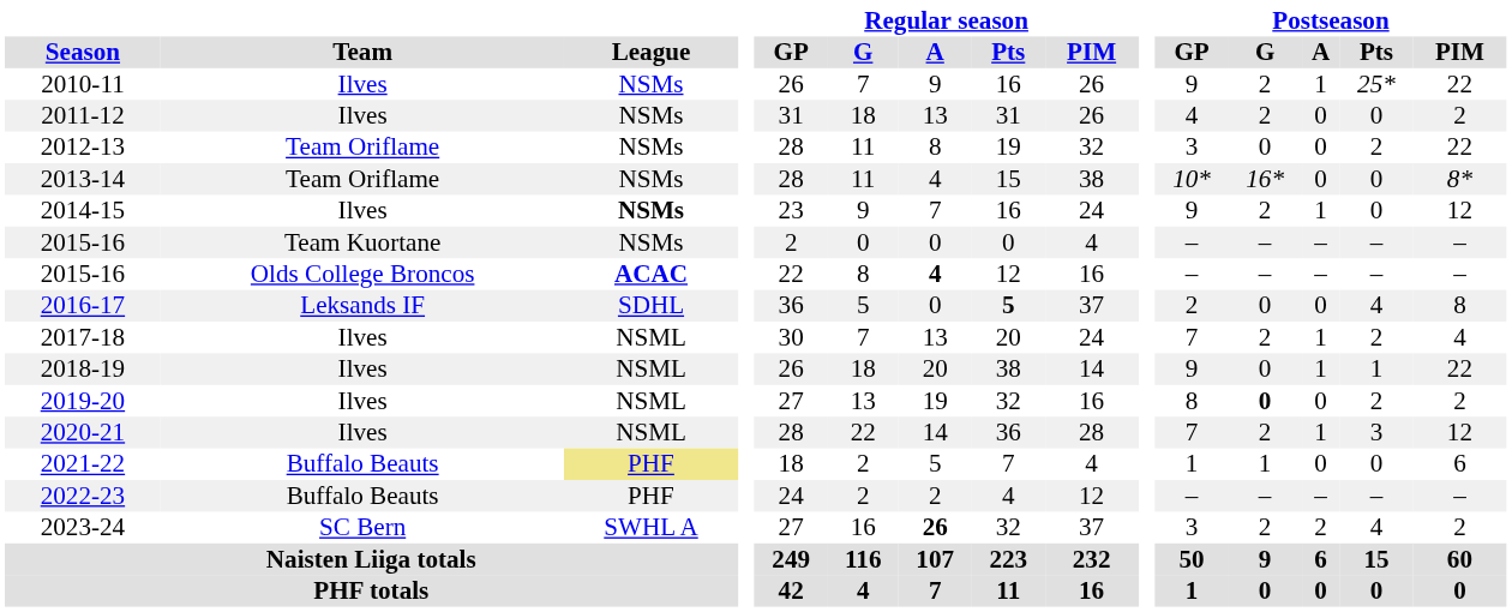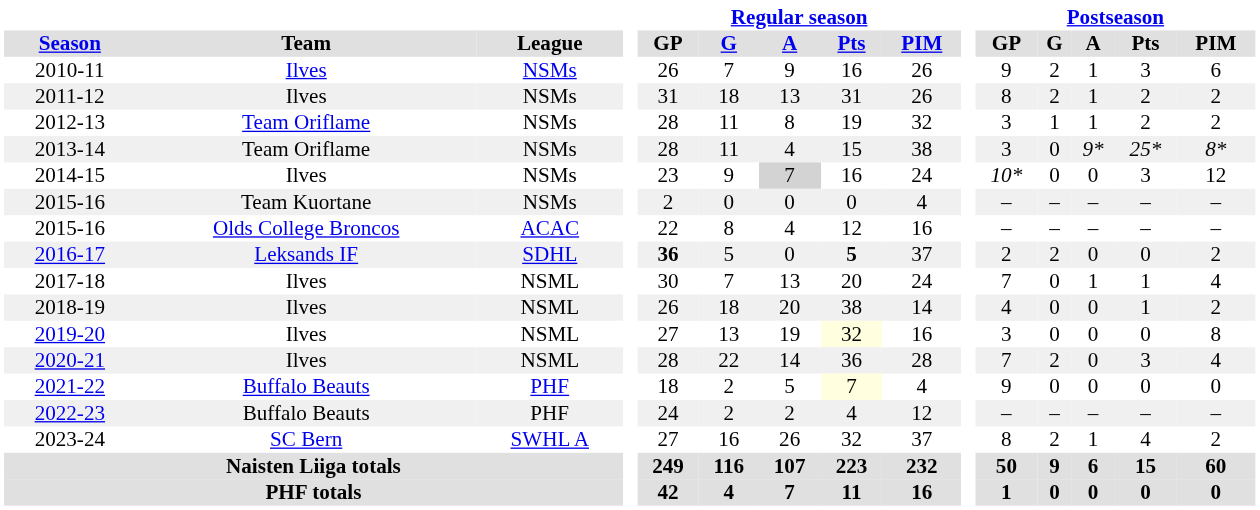2010-11 | Postseason / Pts: 25* -> 3
2010-11 | Postseason / PIM: 22 -> 6
2011-12 | Postseason / GP: 4 -> 8
2011-12 | Postseason / A: 0 -> 1
2011-12 | Postseason / Pts: 0 -> 2
2012-13 | Postseason / G: 0 -> 1
2012-13 | Postseason / A: 0 -> 1
2012-13 | Postseason / PIM: 22 -> 2
2013-14 | Postseason / GP: 10* -> 3
2013-14 | Postseason / G: 16* -> 0
2013-14 | Postseason / A: 0 -> 9*
2013-14 | Postseason / Pts: 0 -> 25*
2014-15 | League: bold -> normal
2014-15 | Regular season / A: no background -> lightgrey background
2014-15 | Postseason / GP: 9 -> 10*
2014-15 | Postseason / G: 2 -> 0
2014-15 | Postseason / A: 1 -> 0
2014-15 | Postseason / Pts: 0 -> 3
2015-16 / Olds College Broncos | League: bold -> normal
2015-16 / Olds College Broncos | Regular season / A: bold -> normal
2016-17 | Regular season / GP: normal -> bold
2016-17 | Postseason / G: 0 -> 2
2016-17 | Postseason / Pts: 4 -> 0
2016-17 | Postseason / PIM: 8 -> 2
2017-18 | Postseason / G: 2 -> 0
2017-18 | Postseason / Pts: 2 -> 1
2018-19 | Postseason / GP: 9 -> 4
2018-19 | Postseason / A: 1 -> 0
2018-19 | Postseason / PIM: 22 -> 2
2019-20 | Regular season / Pts: no background -> lightyellow background
2019-20 | Postseason / GP: 8 -> 3
2019-20 | Postseason / G: bold -> normal
2019-20 | Postseason / Pts: 2 -> 0
2019-20 | Postseason / PIM: 2 -> 8
2020-21 | Postseason / A: 1 -> 0
2020-21 | Postseason / PIM: 12 -> 4
2021-22 | League: khaki background -> no background
2021-22 | Regular season / Pts: no background -> lightyellow background
2021-22 | Postseason / GP: 1 -> 9
2021-22 | Postseason / G: 1 -> 0
2021-22 | Postseason / PIM: 6 -> 0
2023-24 | Regular season / A: bold -> normal
2023-24 | Postseason / GP: 3 -> 8
2023-24 | Postseason / A: 2 -> 1
